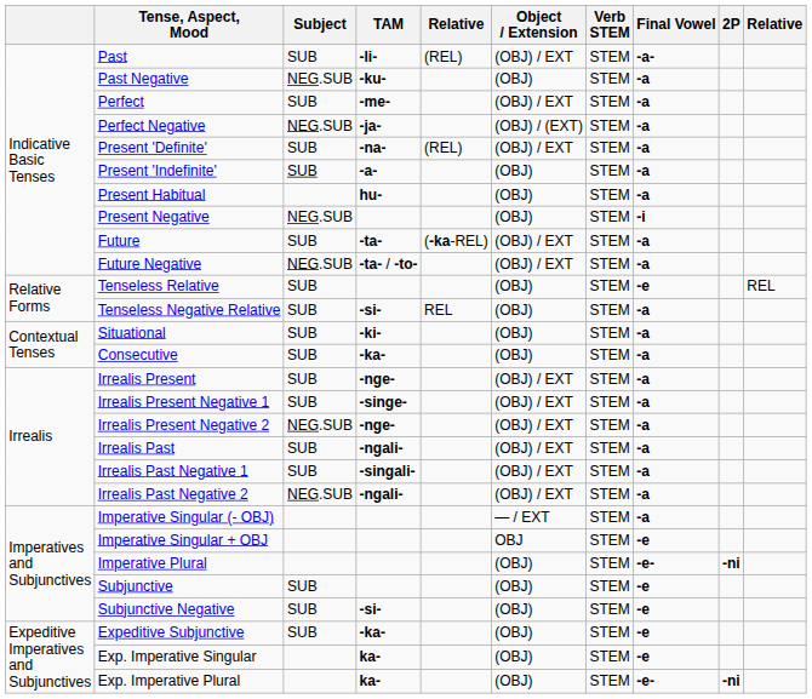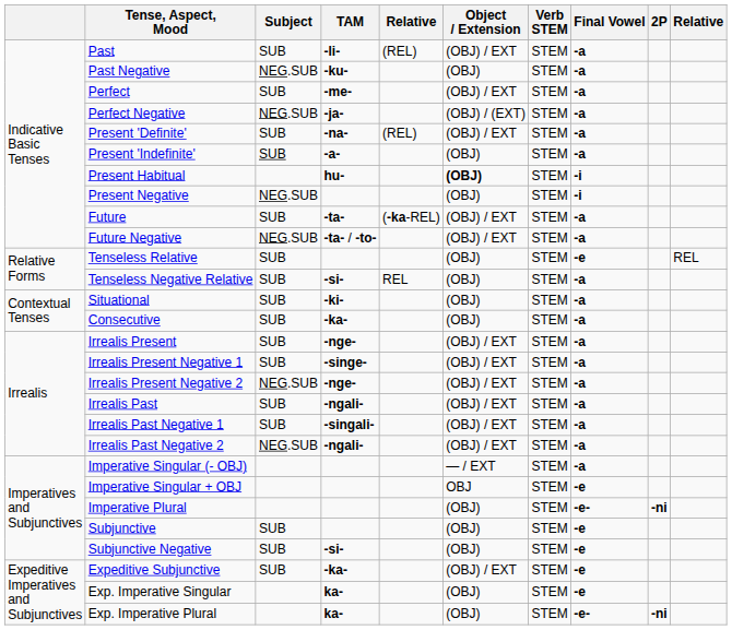Past | Final Vowel: -a- -> -a
Present Habitual | Object / Extension: normal -> bold
Present Habitual | Final Vowel: -a -> -i
Expeditive Subjunctive | Object / Extension: (OBJ) -> (OBJ) / EXT
